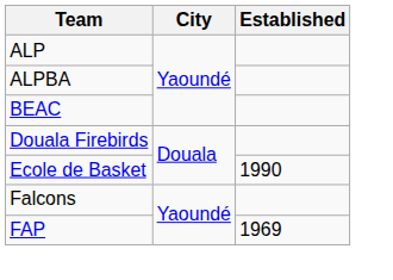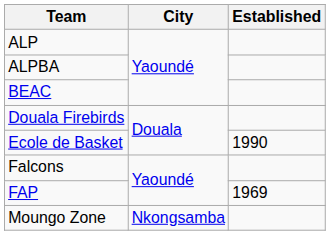+ row: Moungo Zone | Nkongsamba
